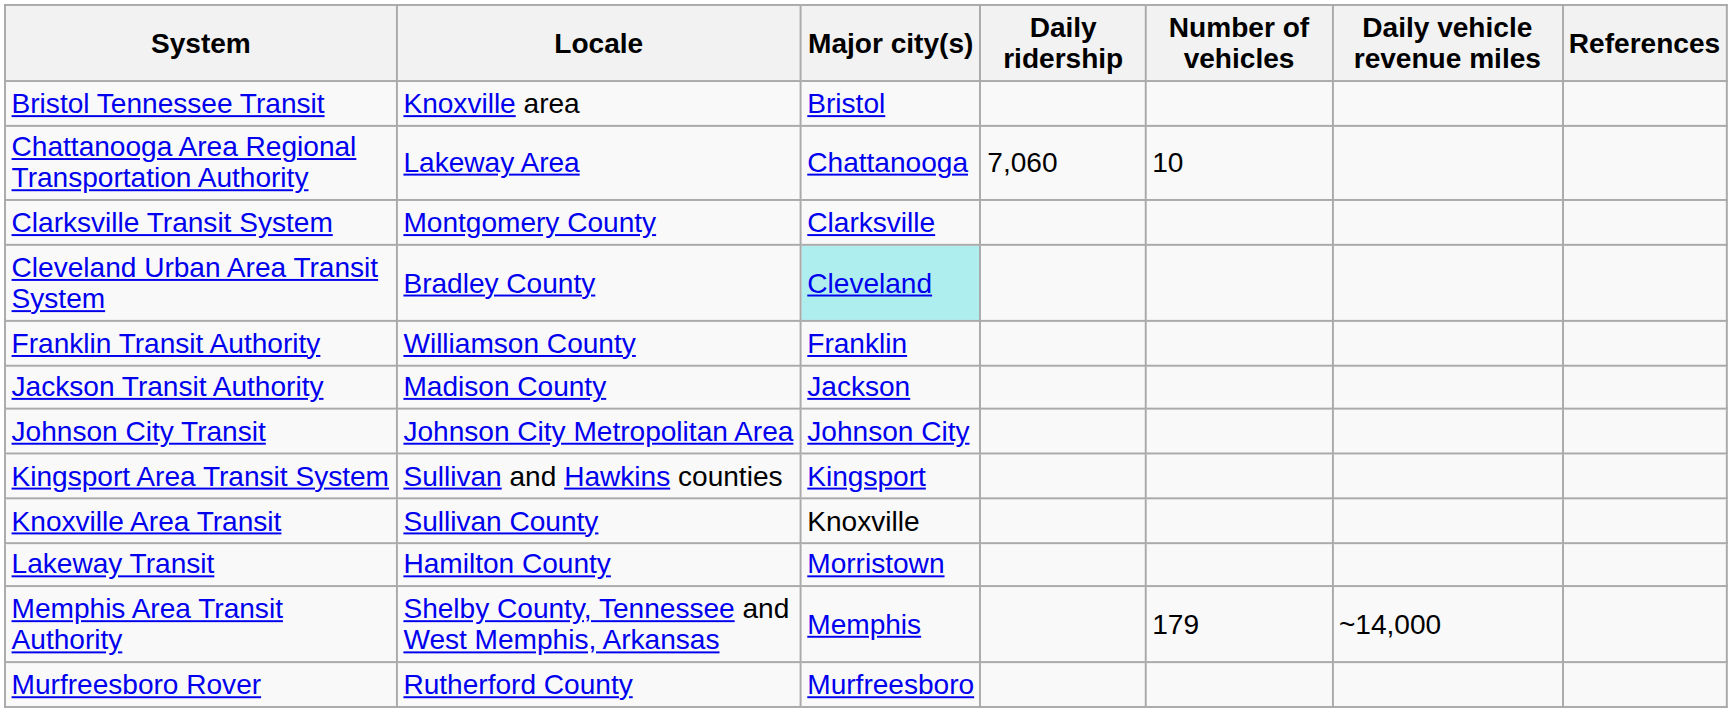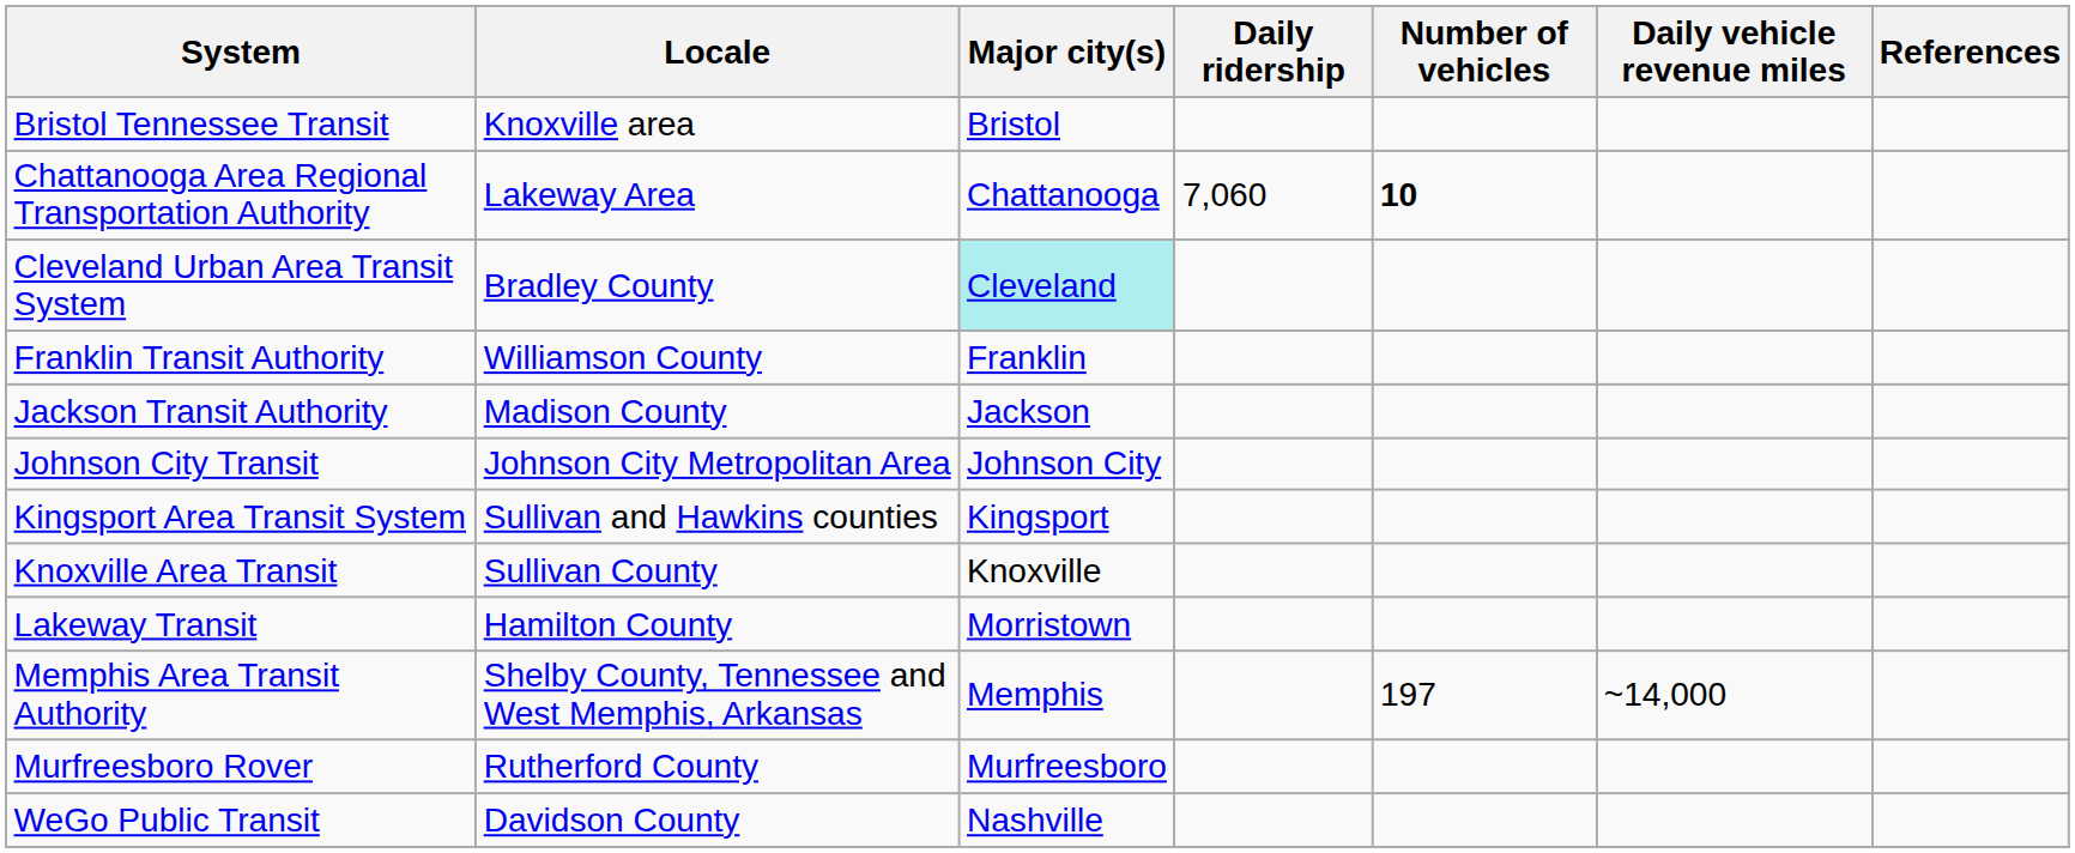Chattanooga Area Regional Transportation Authority | Number of vehicles: normal -> bold
- row: Clarksville Transit System | Montgomery County | Clarksville
Memphis Area Transit Authority | Number of vehicles: 179 -> 197
+ row: WeGo Public Transit | Davidson County | Nashville
